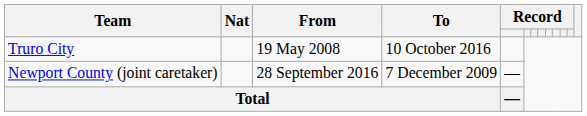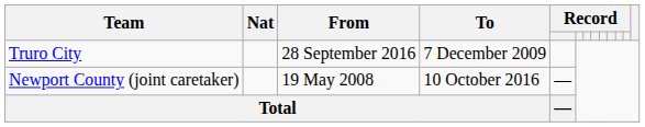Truro City | From: 19 May 2008 -> 28 September 2016
Truro City | To: 10 October 2016 -> 7 December 2009
Newport County (joint caretaker) | From: 28 September 2016 -> 19 May 2008
Newport County (joint caretaker) | To: 7 December 2009 -> 10 October 2016
